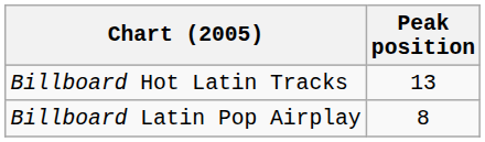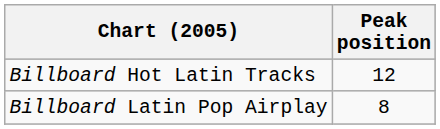Billboard Hot Latin Tracks | Peak position: 13 -> 12
